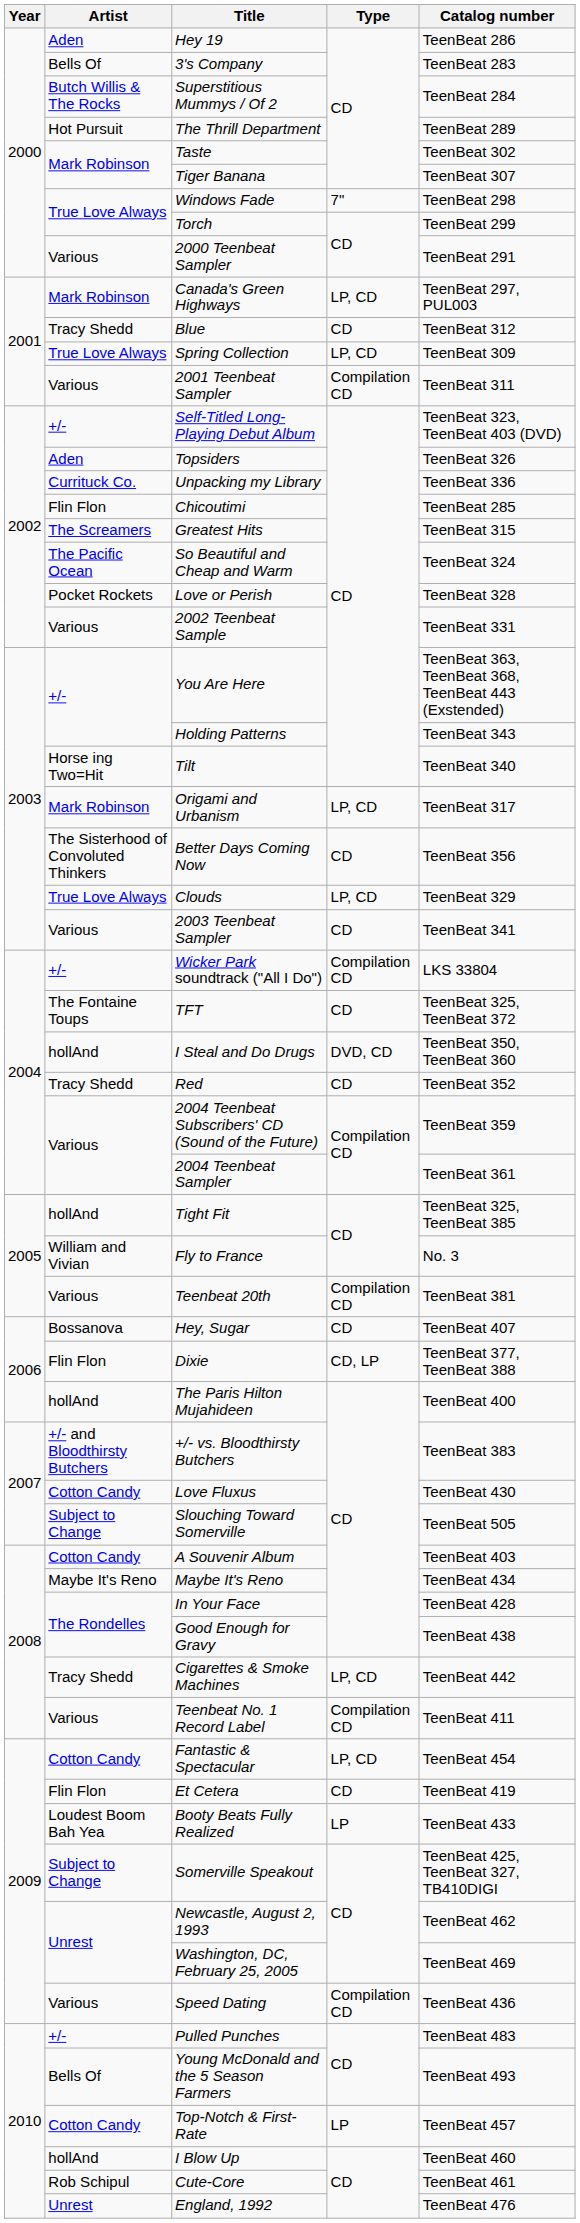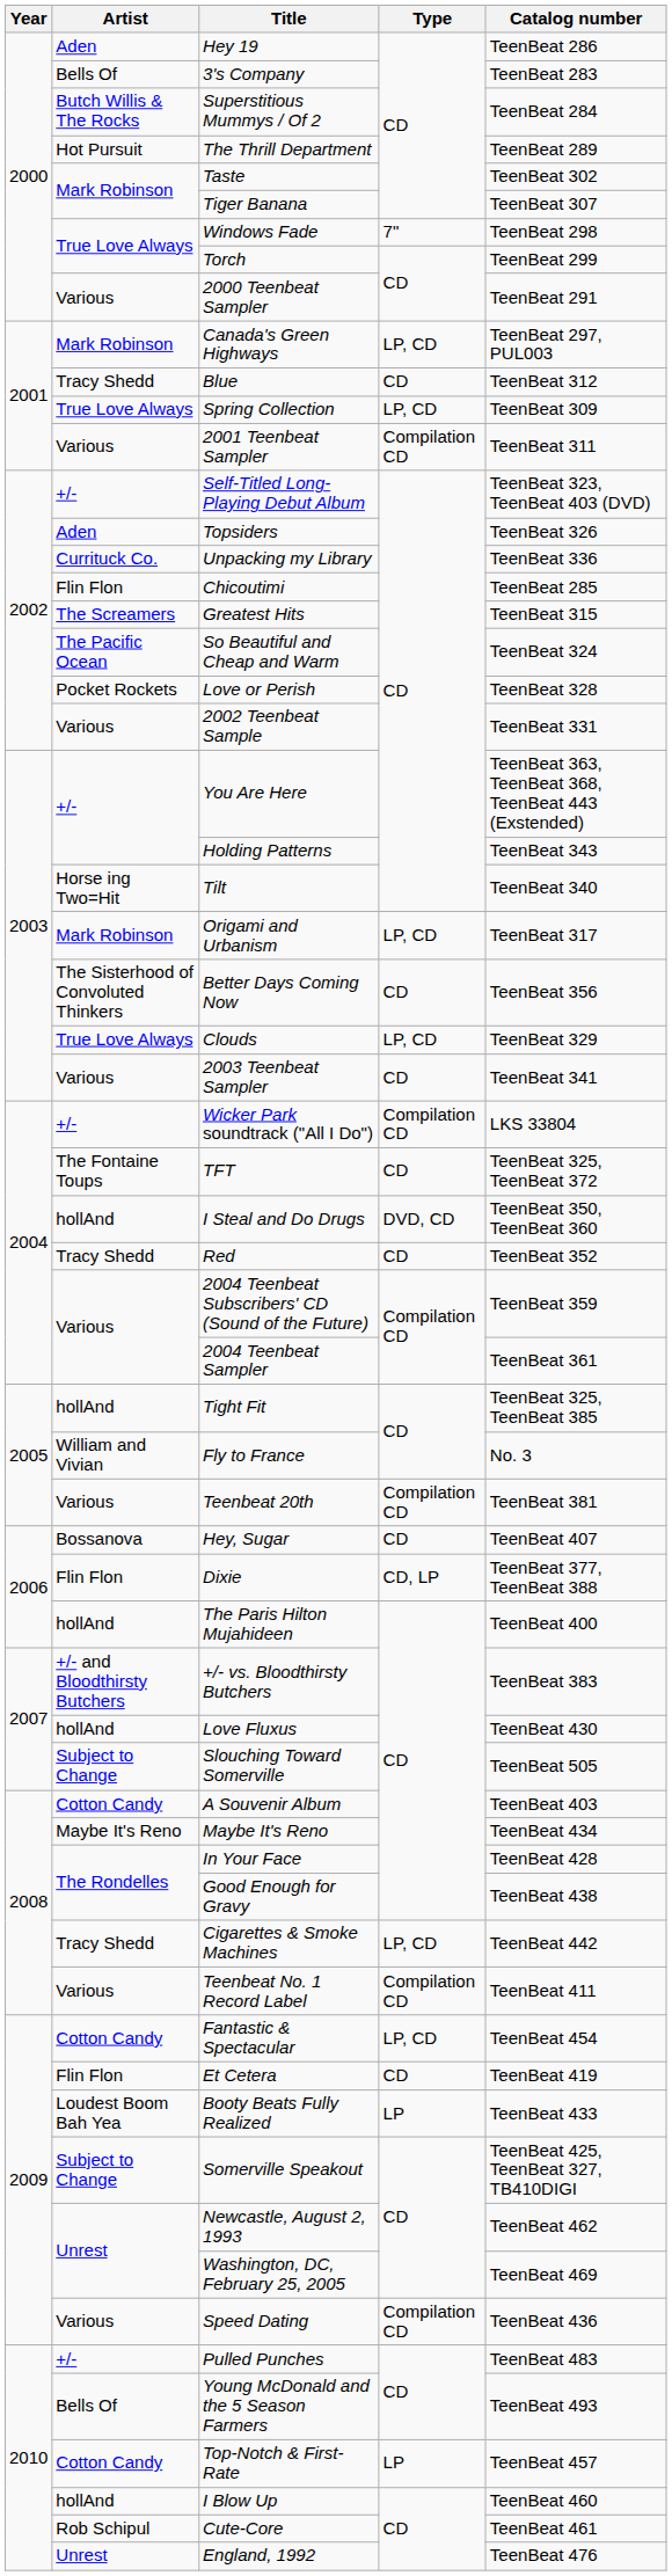Love Fluxus | Artist: Cotton Candy -> hollAnd
